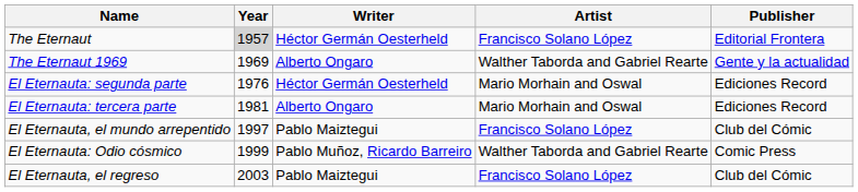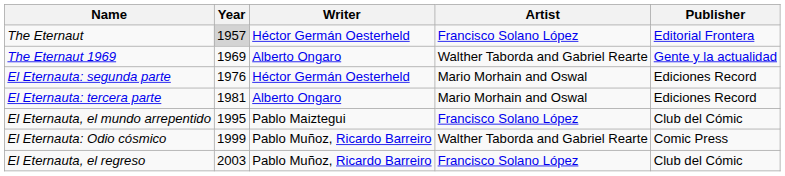El Eternauta, el mundo arrepentido | Year: 1997 -> 1995
El Eternauta, el regreso | Writer: Pablo Maiztegui -> Pablo Muñoz, Ricardo Barreiro
